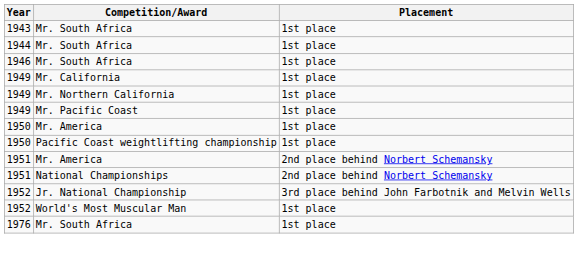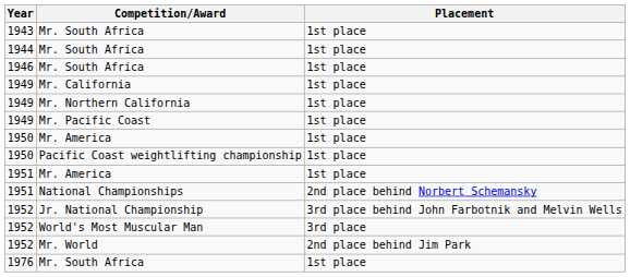1951 / Mr. America | Placement: 2nd place behind Norbert Schemansky -> 1st place
World's Most Muscular Man | Placement: 1st place -> 3rd place
+ row: 1952 | Mr. World | 2nd place behind Jim Park
